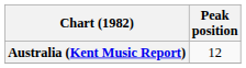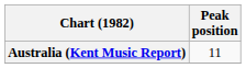Australia (Kent Music Report) | Peak position: 12 -> 11
